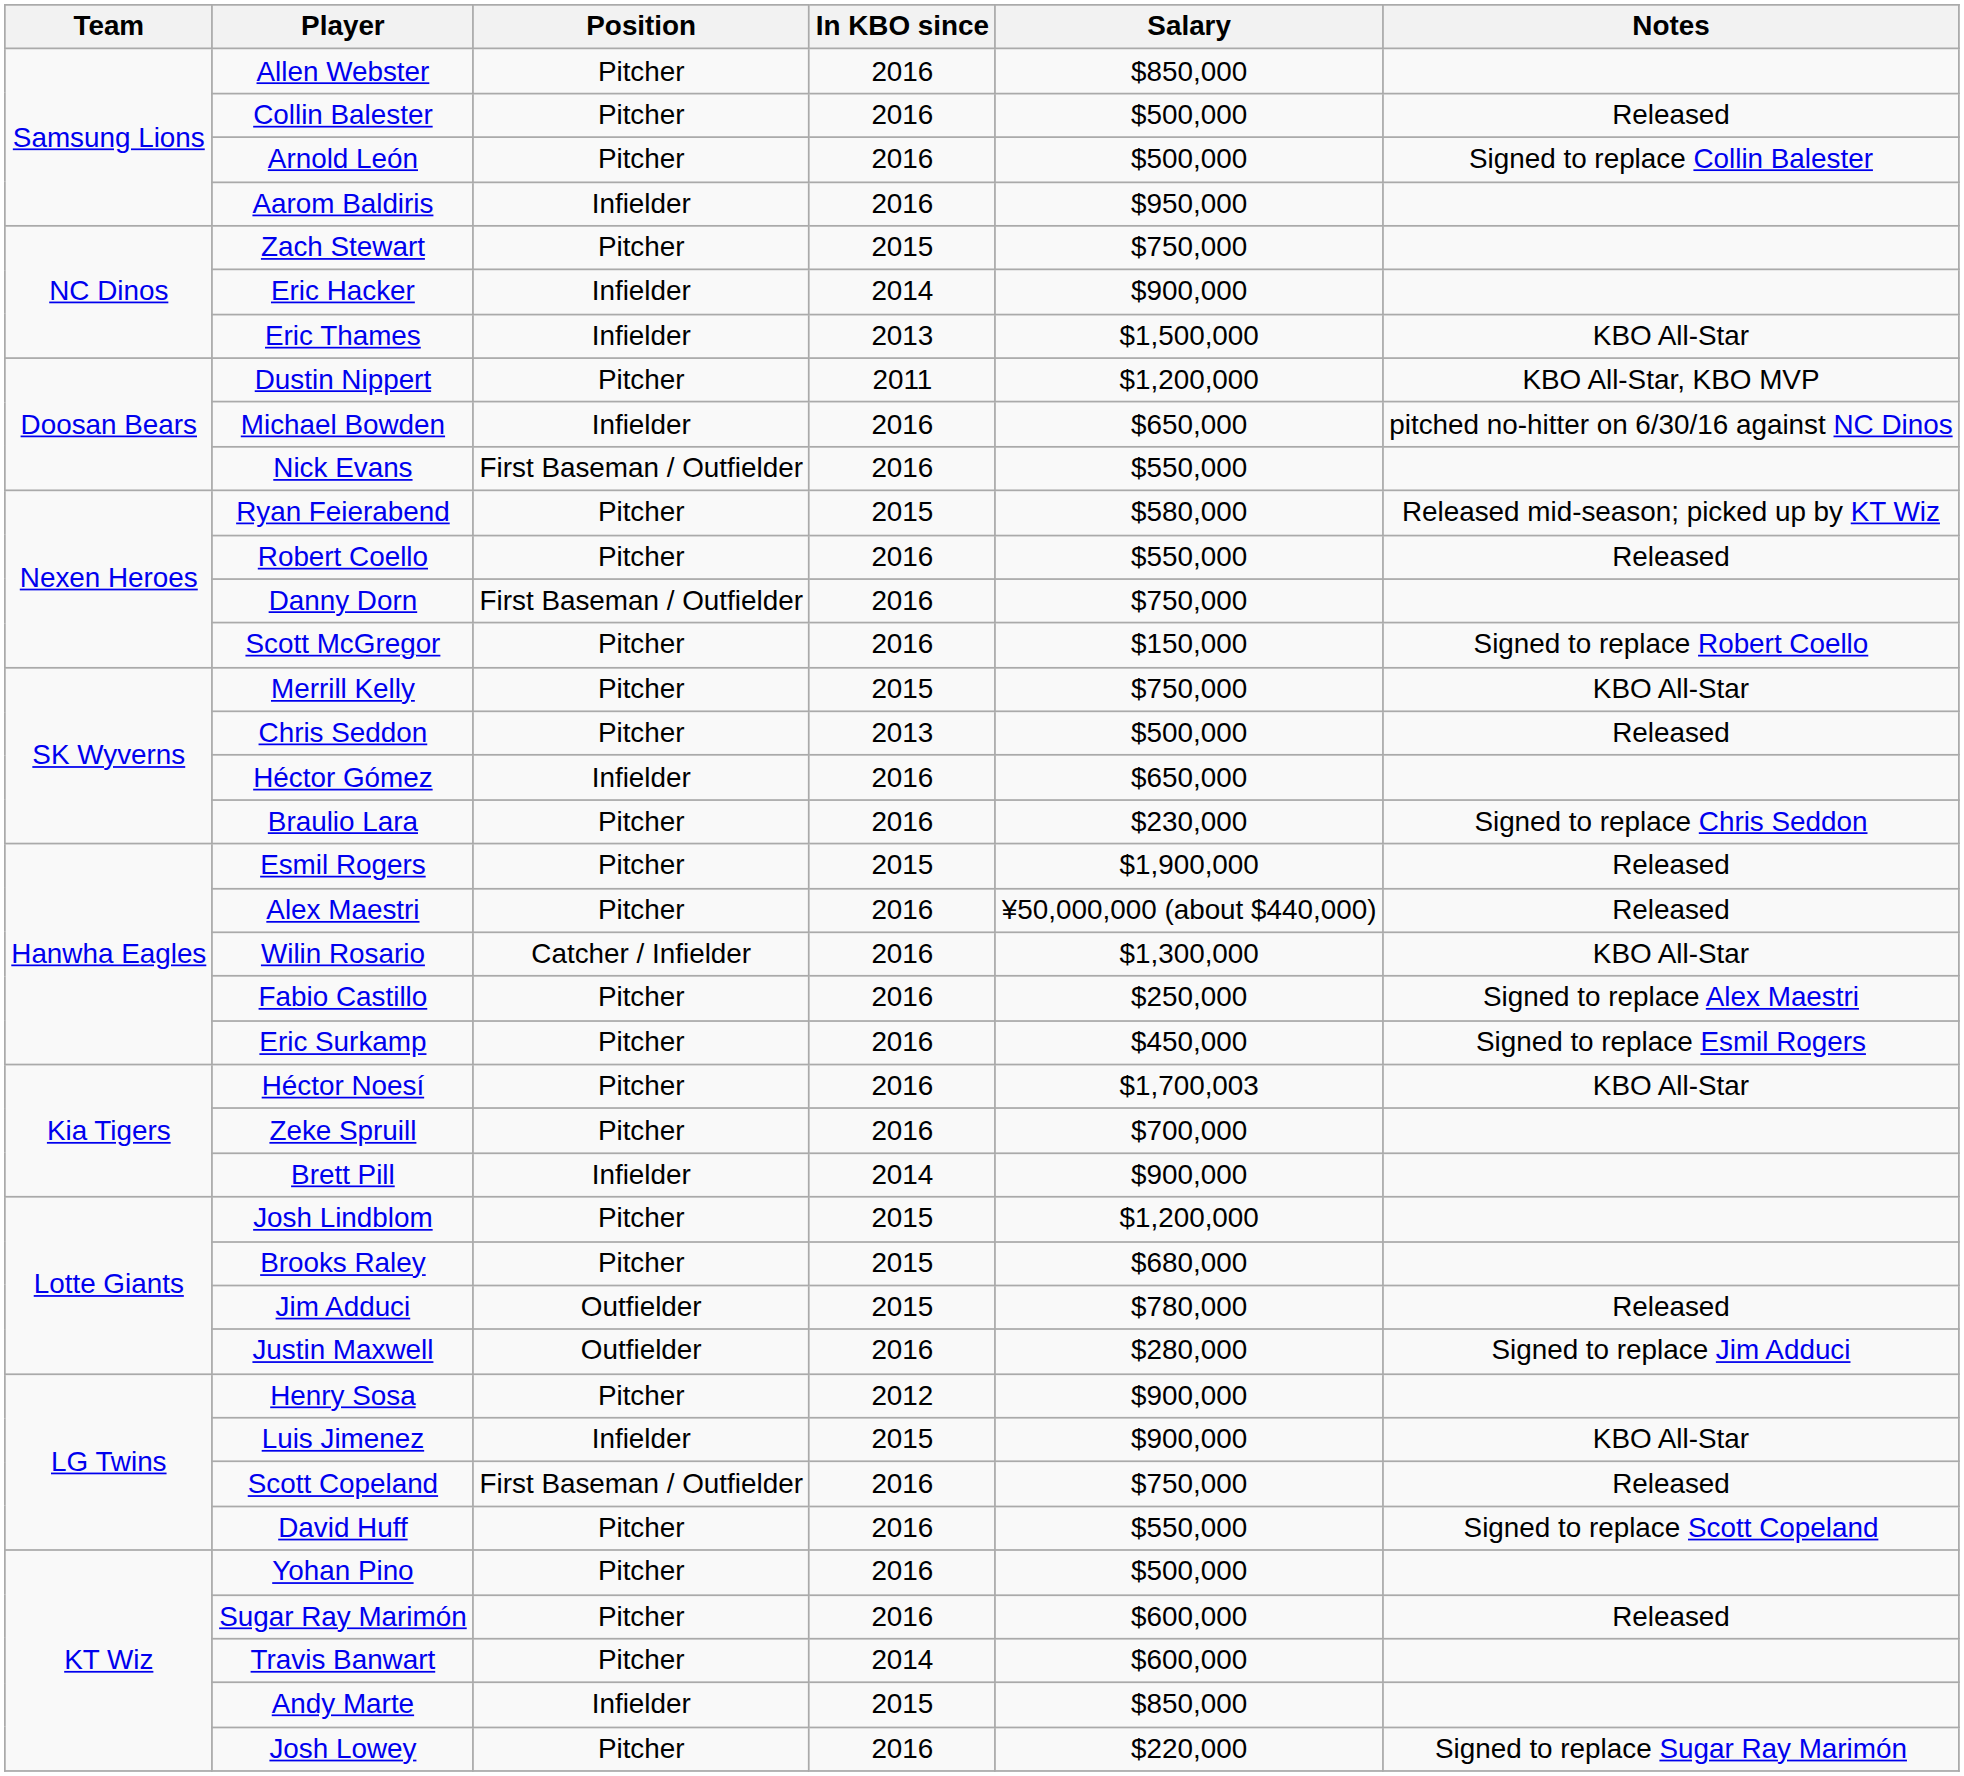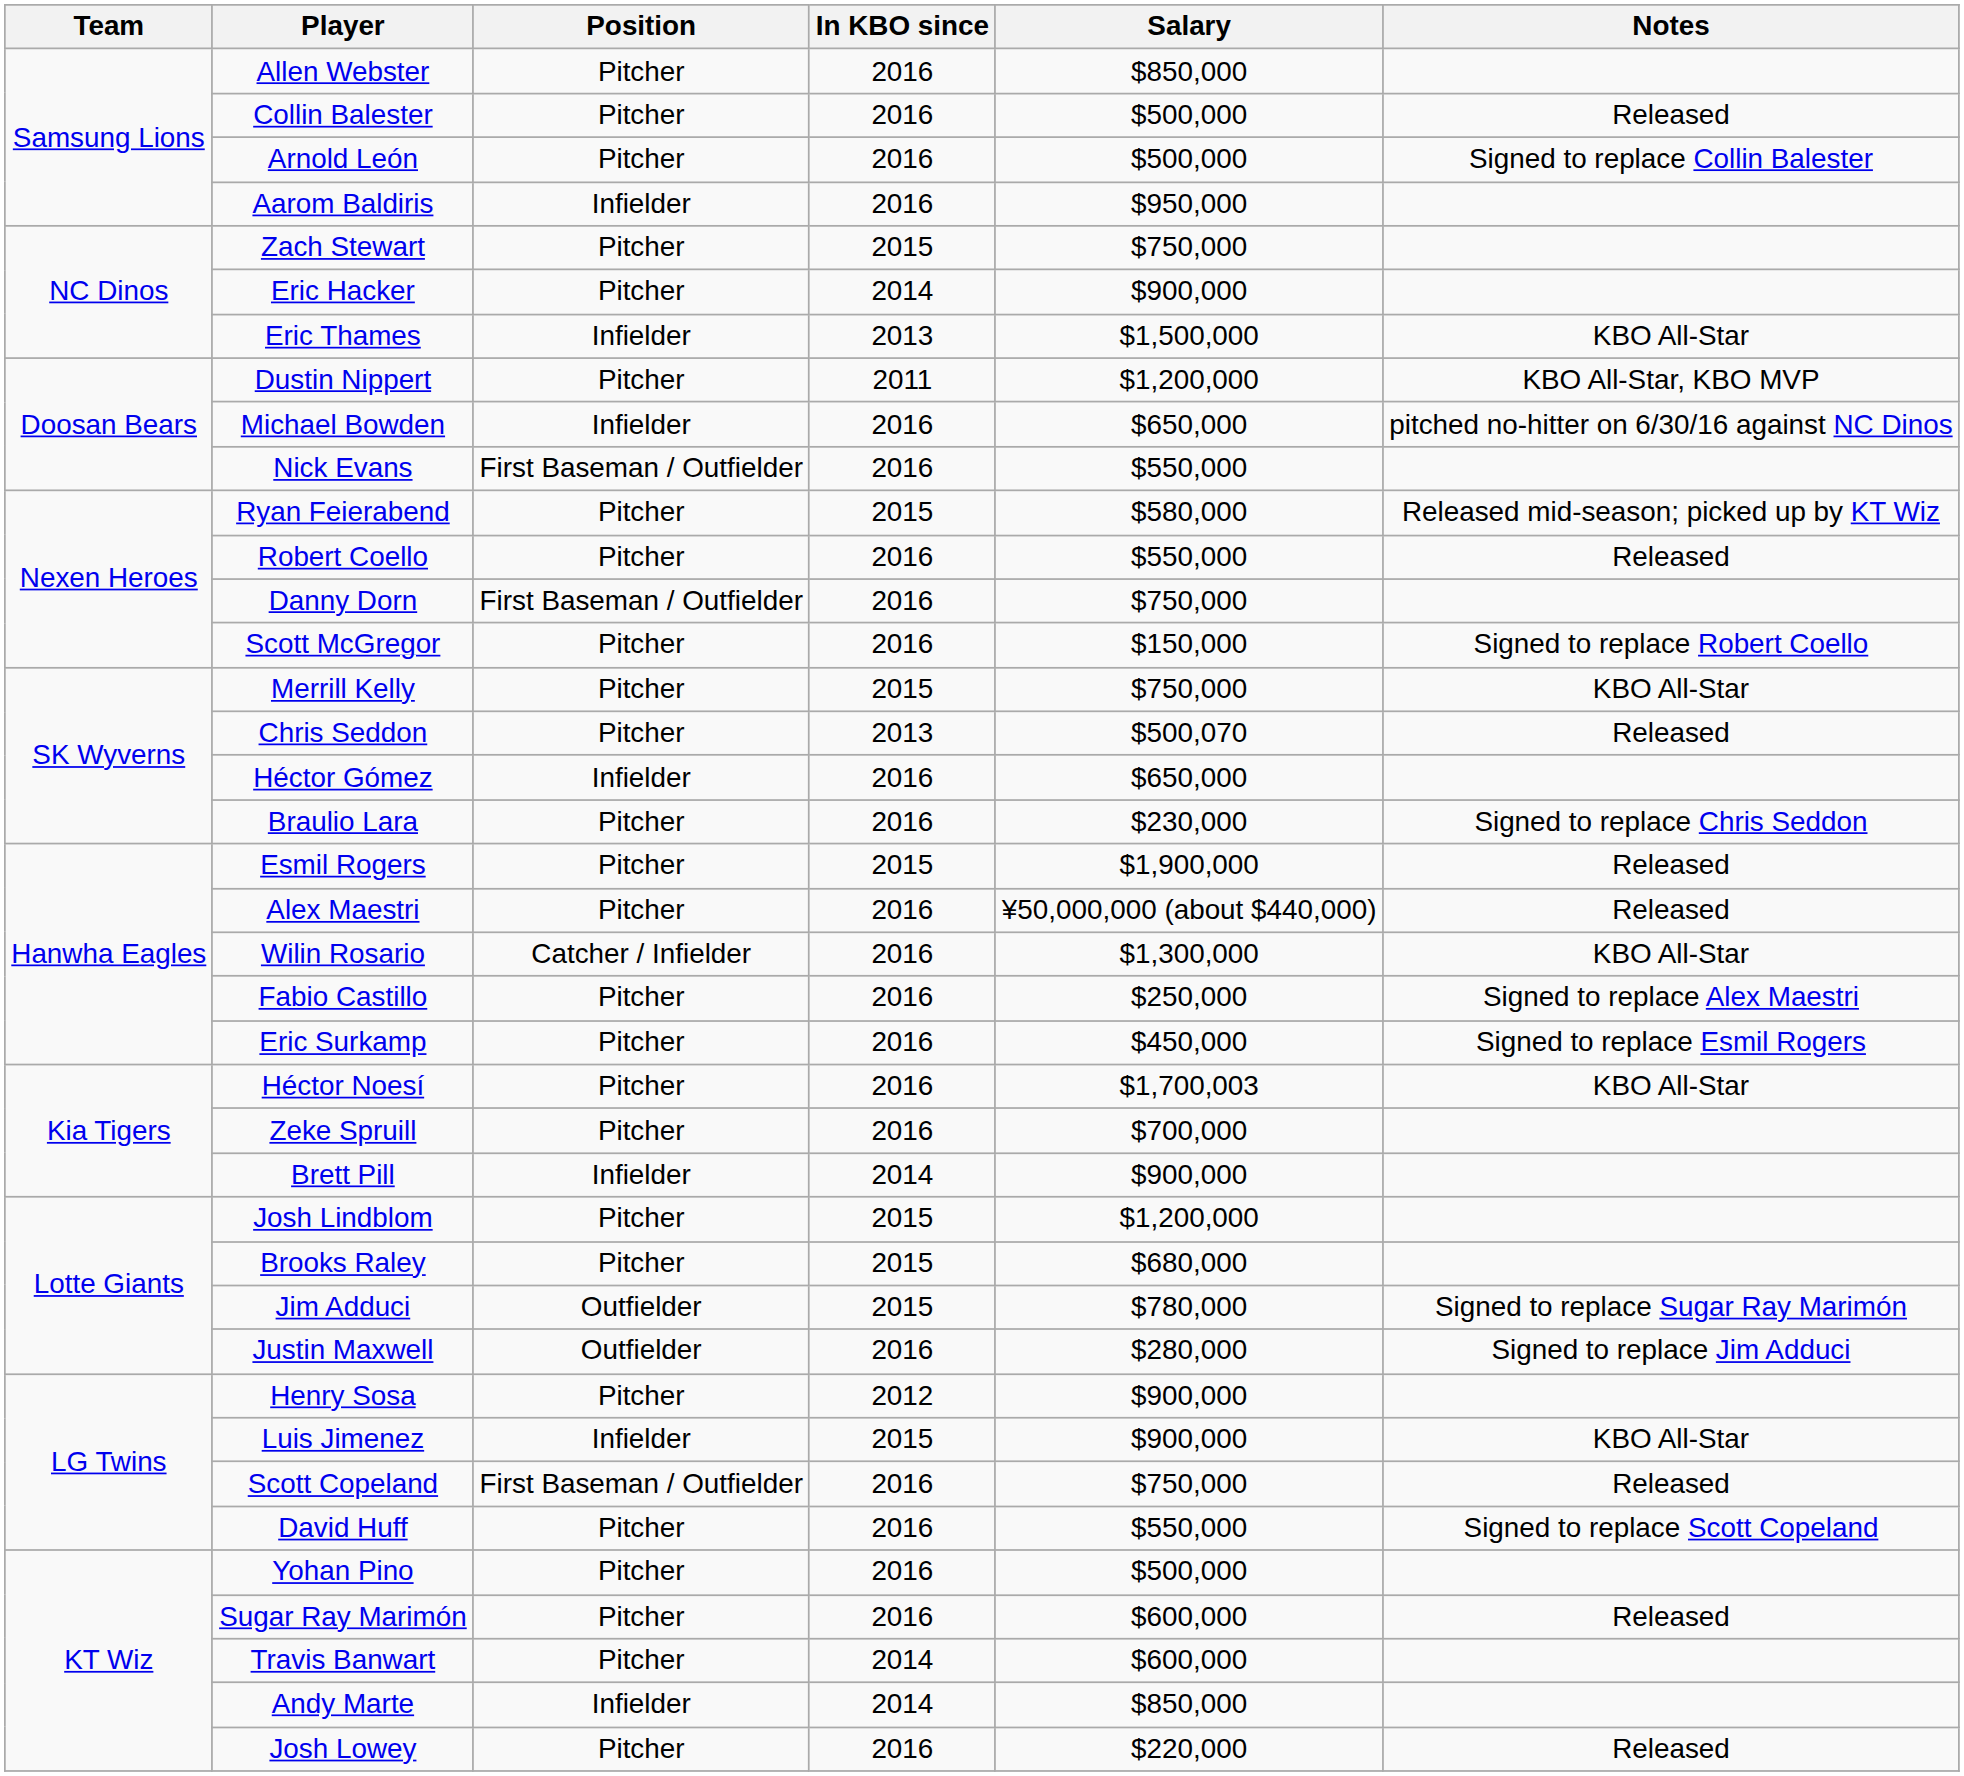Eric Hacker | Position: Infielder -> Pitcher
Chris Seddon | Salary: $500,000 -> $500,070
Jim Adduci | Notes: Released -> Signed to replace Sugar Ray Marimón
Andy Marte | In KBO since: 2015 -> 2014
Josh Lowey | Notes: Signed to replace Sugar Ray Marimón -> Released
